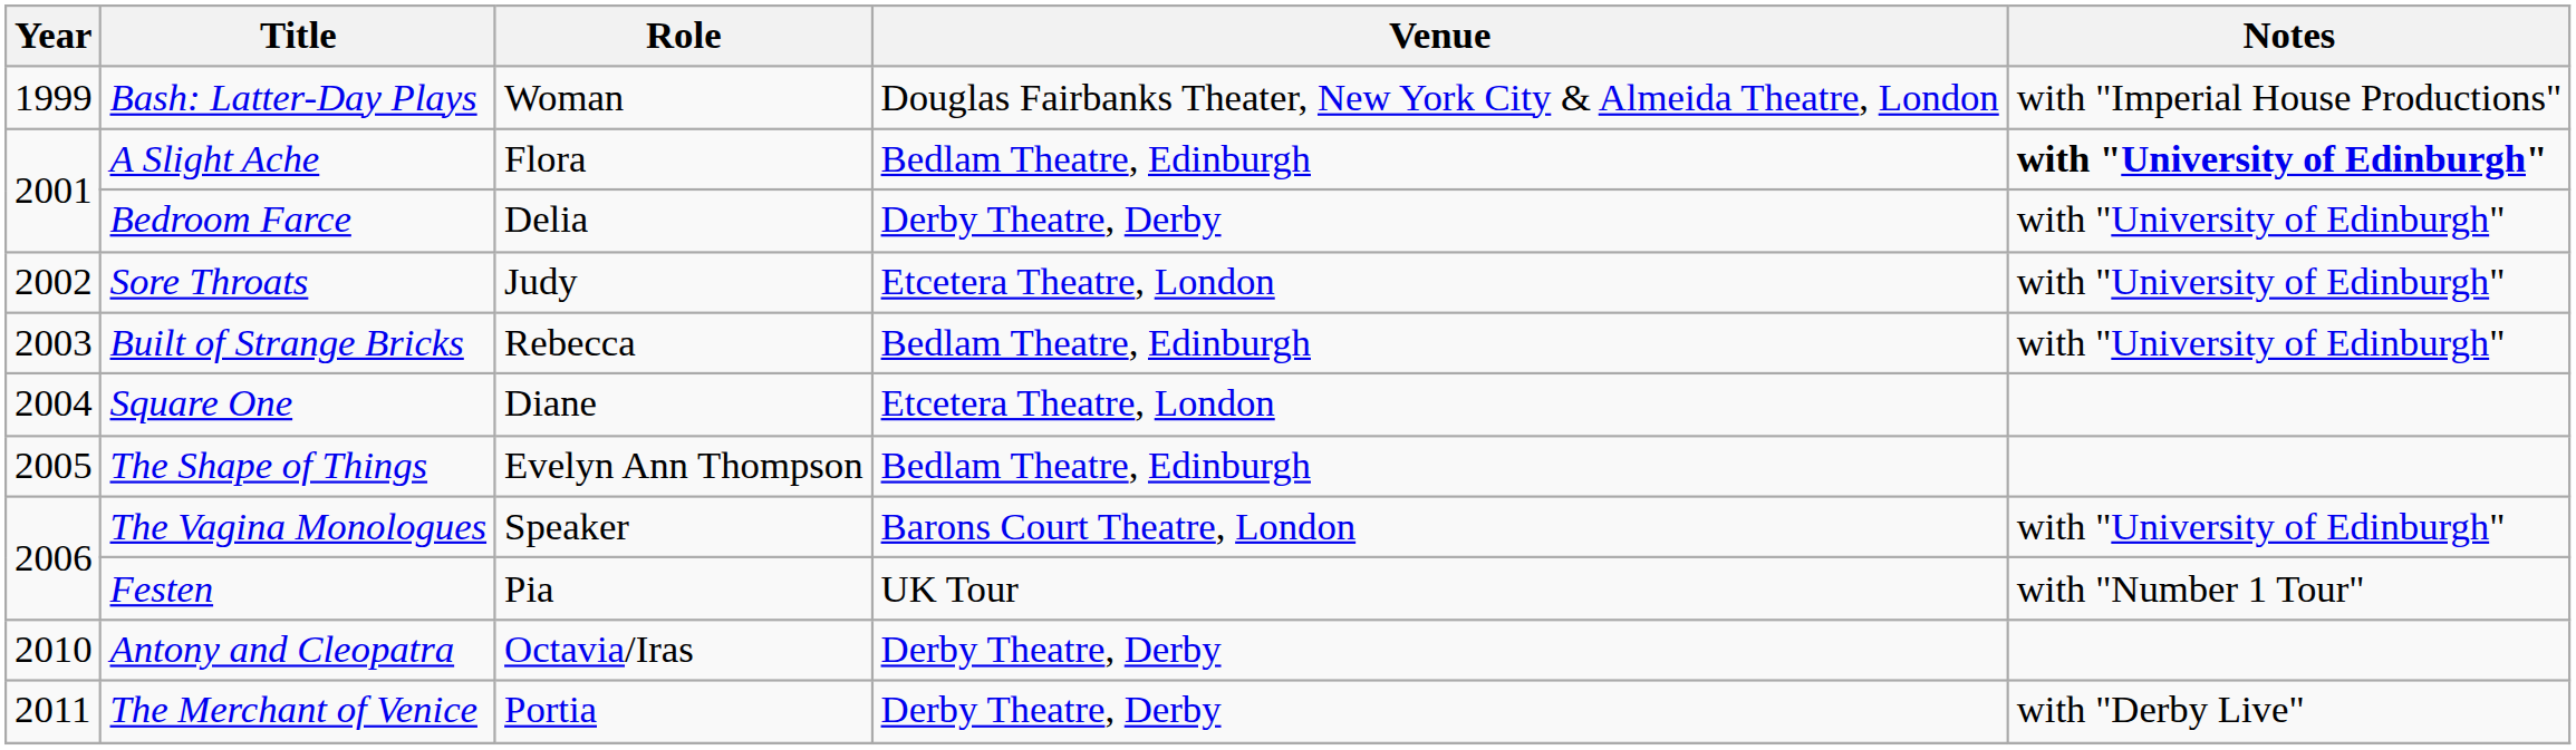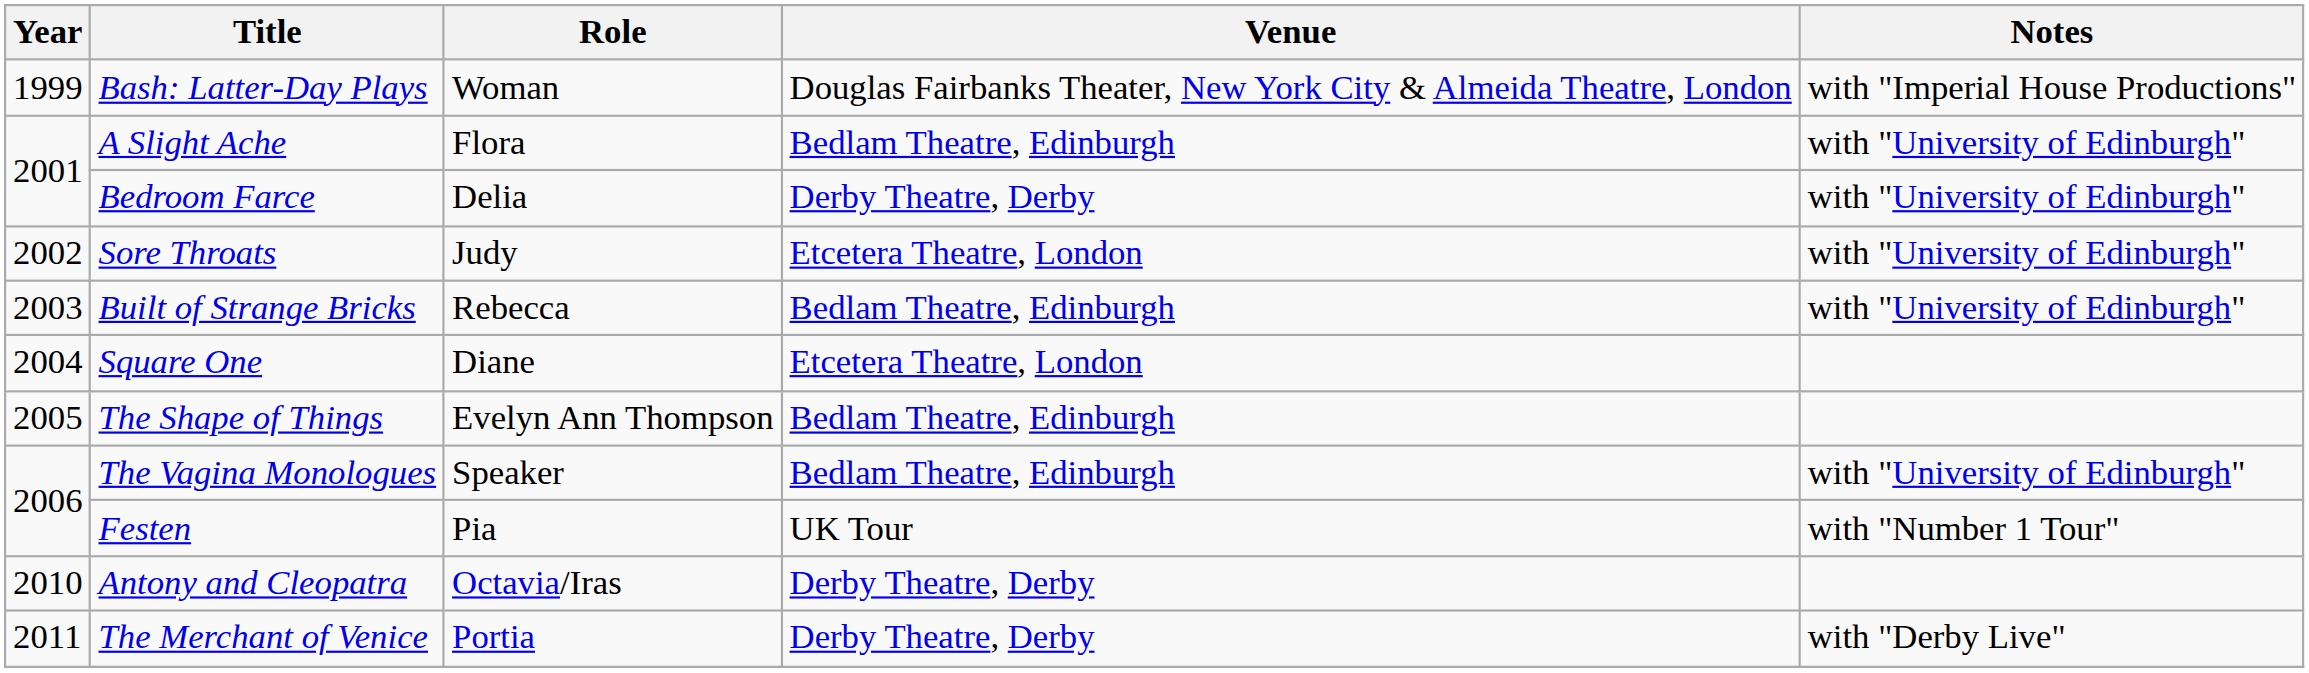A Slight Ache | Notes: bold -> normal
The Vagina Monologues | Venue: Barons Court Theatre, London -> Bedlam Theatre, Edinburgh
